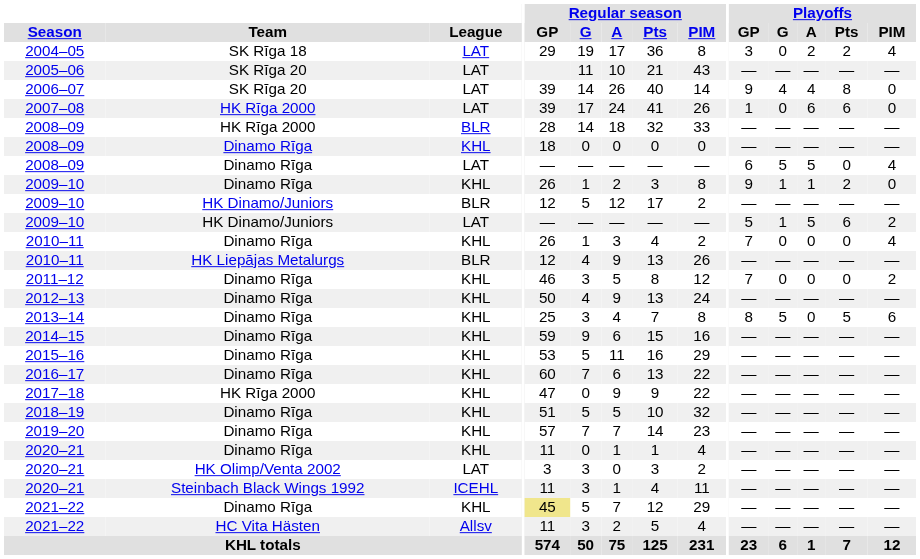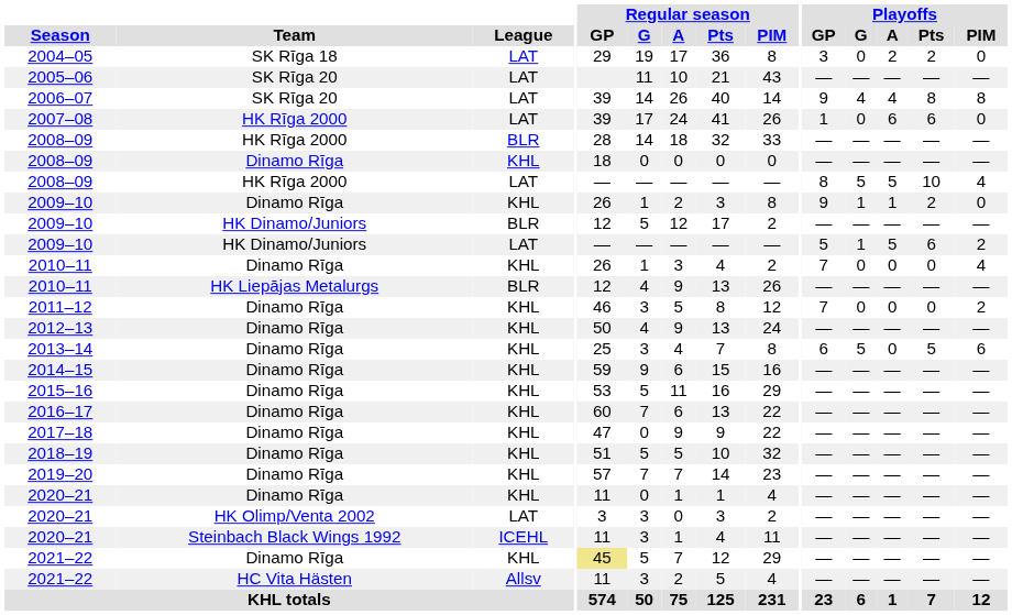2004–05 | Playoffs / PIM: 4 -> 0
2006–07 | Playoffs / PIM: 0 -> 8
2008–09 / LAT | Team: Dinamo Rīga -> HK Rīga 2000
2008–09 / LAT | Playoffs / GP: 6 -> 8
2008–09 / LAT | Playoffs / Pts: 0 -> 10
2013–14 | Playoffs / GP: 8 -> 6
2017–18 | Team: HK Rīga 2000 -> Dinamo Rīga
